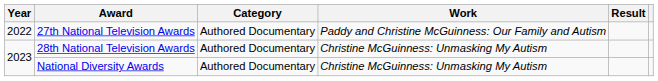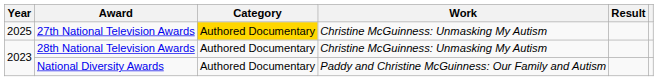27th National Television Awards | Year: 2022 -> 2025
27th National Television Awards | Category: no background -> gold background
27th National Television Awards | Work: Paddy and Christine McGuinness: Our Family and Autism -> Christine McGuinness: Unmasking My Autism
National Diversity Awards | Work: Christine McGuinness: Unmasking My Autism -> Paddy and Christine McGuinness: Our Family and Autism
